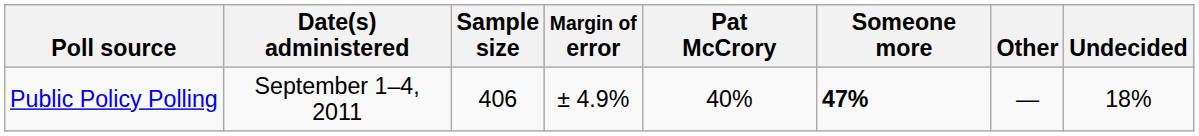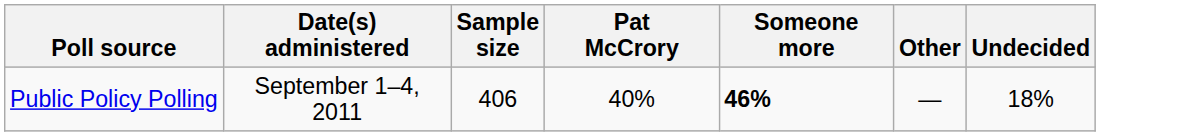- column: Margin of error | ± 4.9%
Public Policy Polling | Someone more: 47% -> 46%
